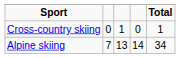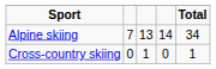rows swapped: Alpine skiing <-> Cross-country skiing
